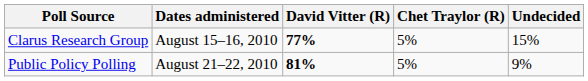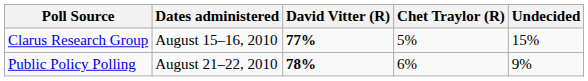Public Policy Polling | David Vitter (R): 81% -> 78%
Public Policy Polling | Chet Traylor (R): 5% -> 6%
